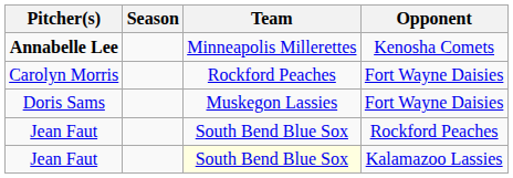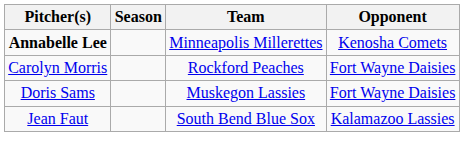- row: Jean Faut | South Bend Blue Sox | Rockford Peaches
Jean Faut / Kalamazoo Lassies | Team: lightyellow background -> no background
